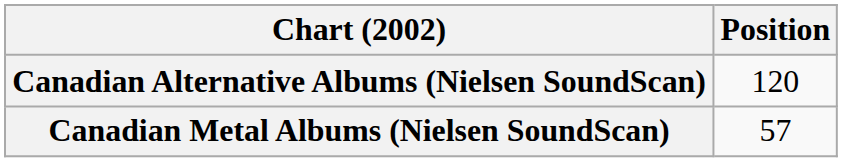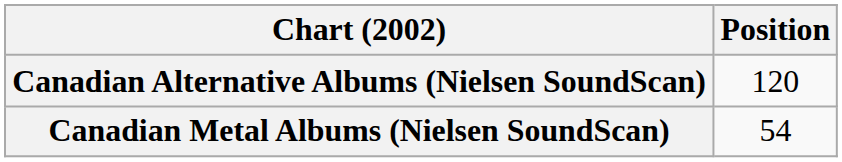Canadian Metal Albums (Nielsen SoundScan) | Position: 57 -> 54
